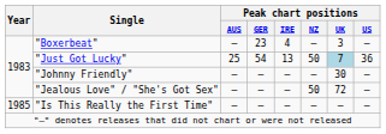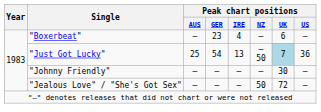"Boxerbeat" | Peak chart positions / UK: 3 -> 6
"Just Got Lucky" | Peak chart positions / NZ: 50 -> — 50
- row: 1985 | "Is This Really the First Time" | — | — | — | — | — | —
